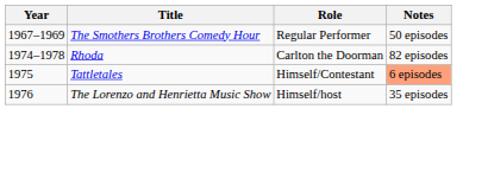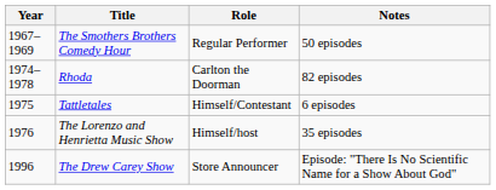Tattletales | Notes: lightsalmon background -> no background
+ row: 1996 | The Drew Carey Show | Store Announcer | Episode: "There Is No Scientific Name for a Show About God"
